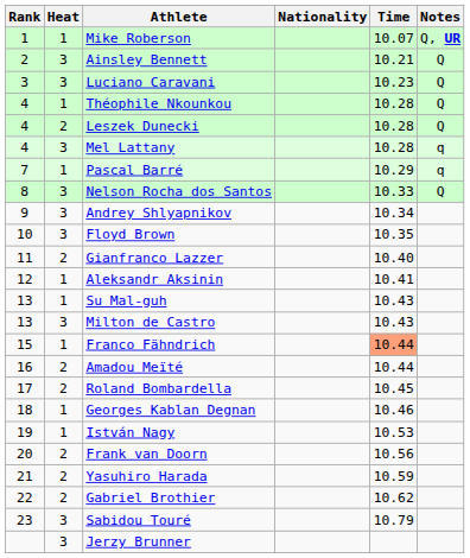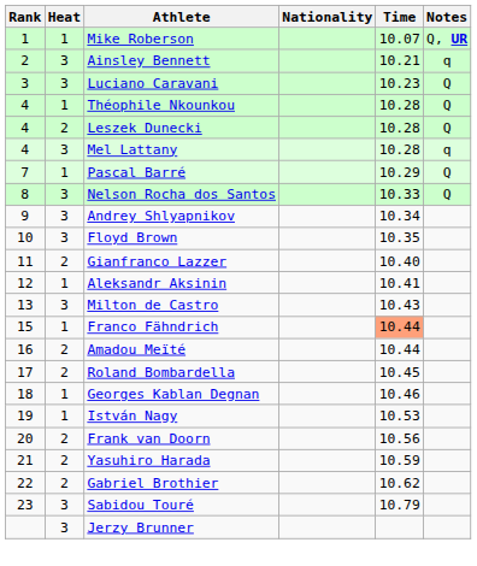Ainsley Bennett | Notes: Q -> q
Pascal Barré | Notes: q -> Q
- row: 13 | 1 | Su Mal-guh | 10.43
